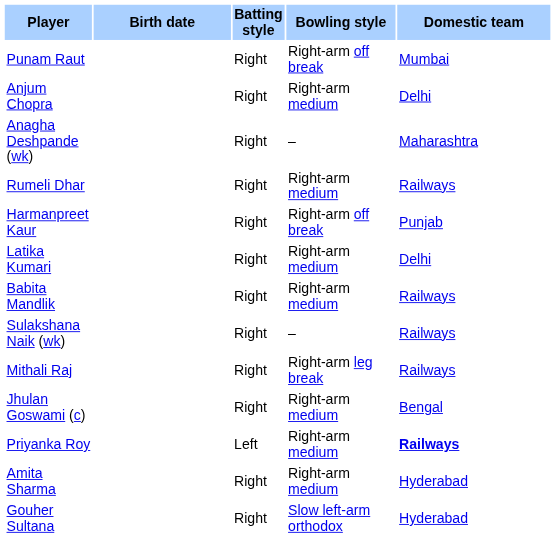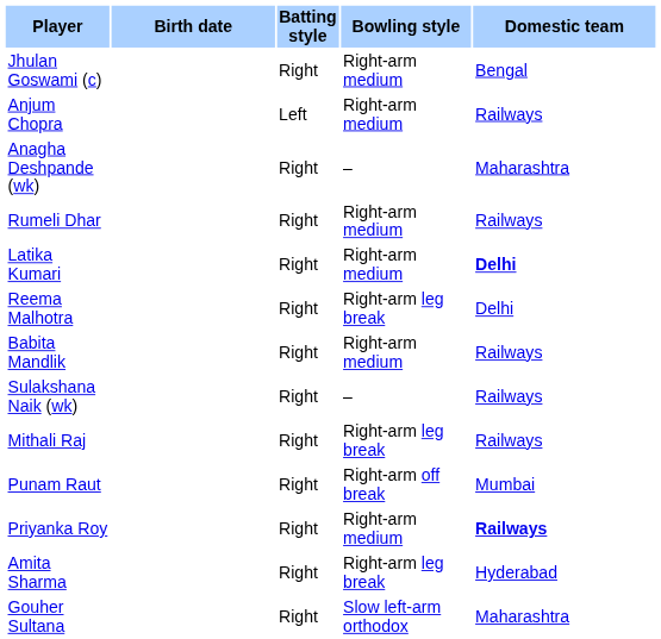rows swapped: Jhulan Goswami (c) <-> Punam Raut
Anjum Chopra | Batting style: Right -> Left
Anjum Chopra | Domestic team: Delhi -> Railways
- row: Harmanpreet Kaur | Right | Right-arm off break | Punjab
Latika Kumari | Domestic team: normal -> bold
+ row: Reema Malhotra | Right | Right-arm leg break | Delhi
Priyanka Roy | Batting style: Left -> Right
Amita Sharma | Bowling style: Right-arm medium -> Right-arm leg break
Gouher Sultana | Domestic team: Hyderabad -> Maharashtra
